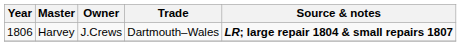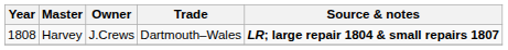Harvey | Year: 1806 -> 1808
